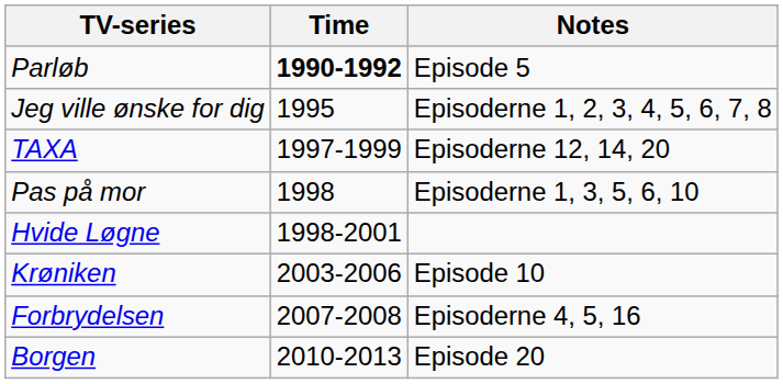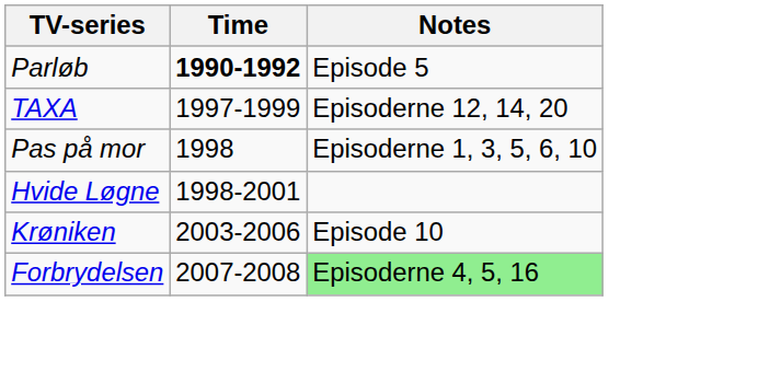- row: Jeg ville ønske for dig | 1995 | Episoderne 1, 2, 3, 4, 5, 6, 7, 8
Forbrydelsen | Notes: no background -> lightgreen background
- row: Borgen | 2010-2013 | Episode 20
